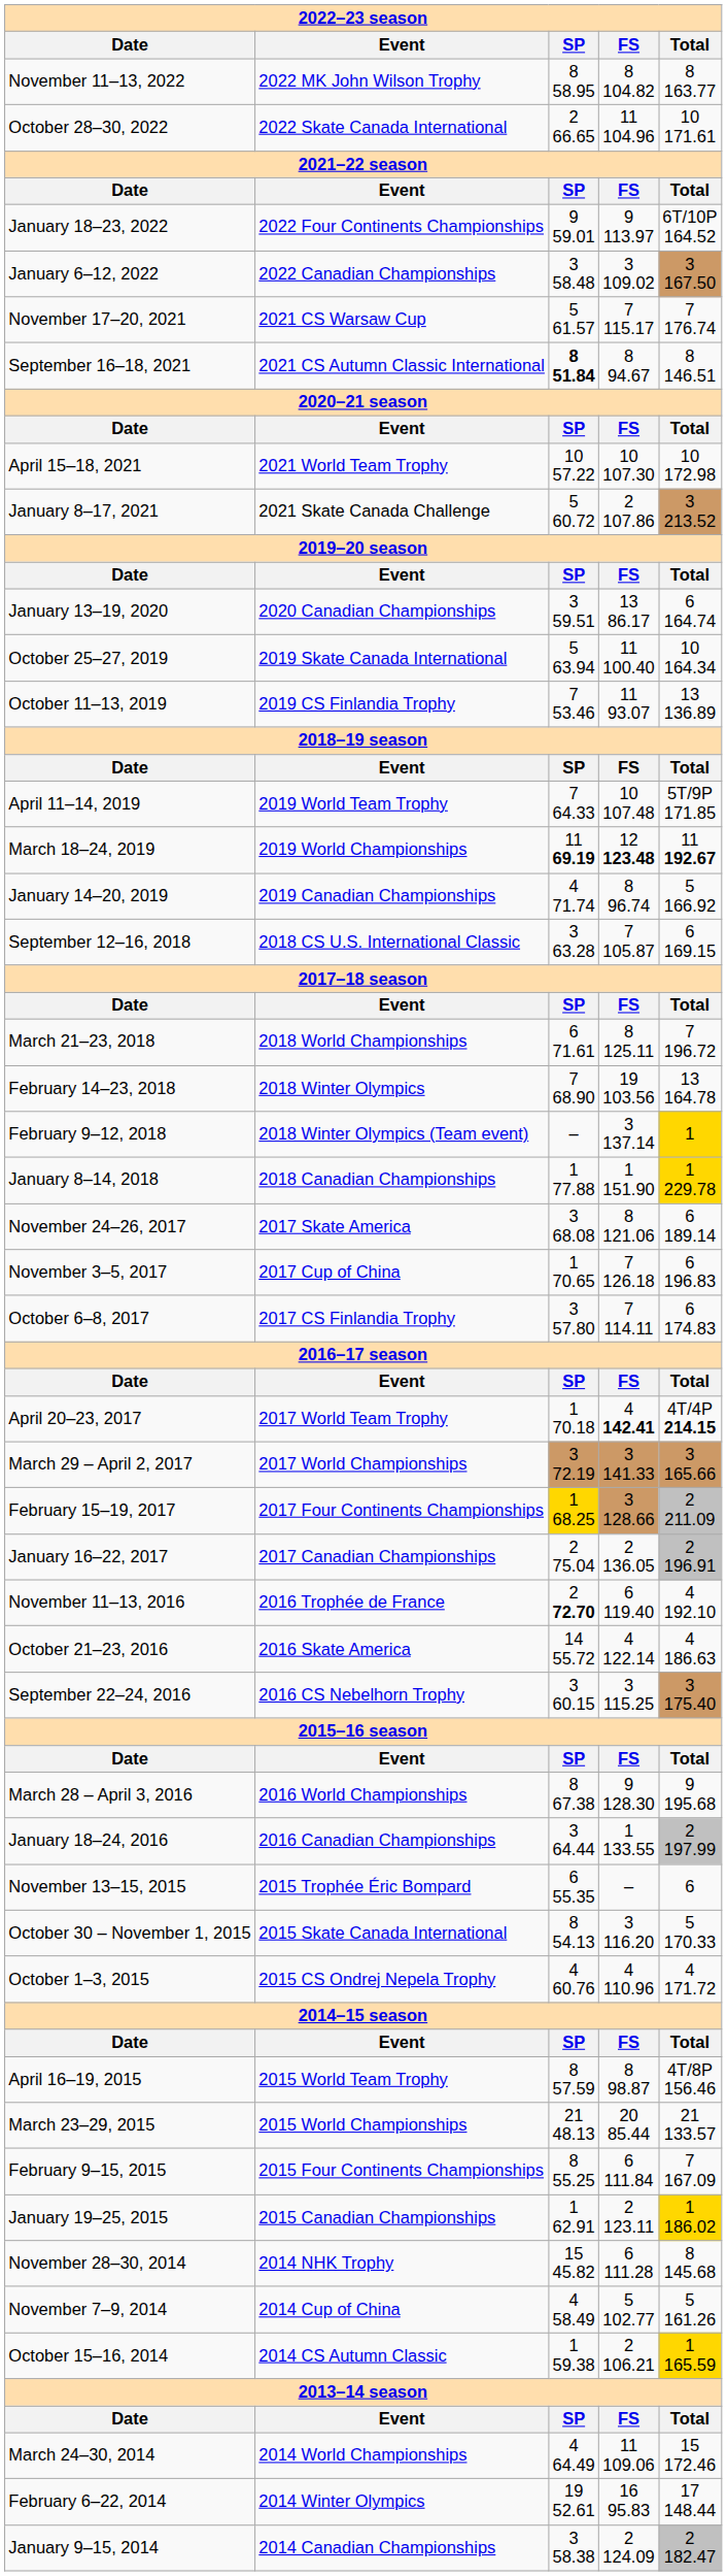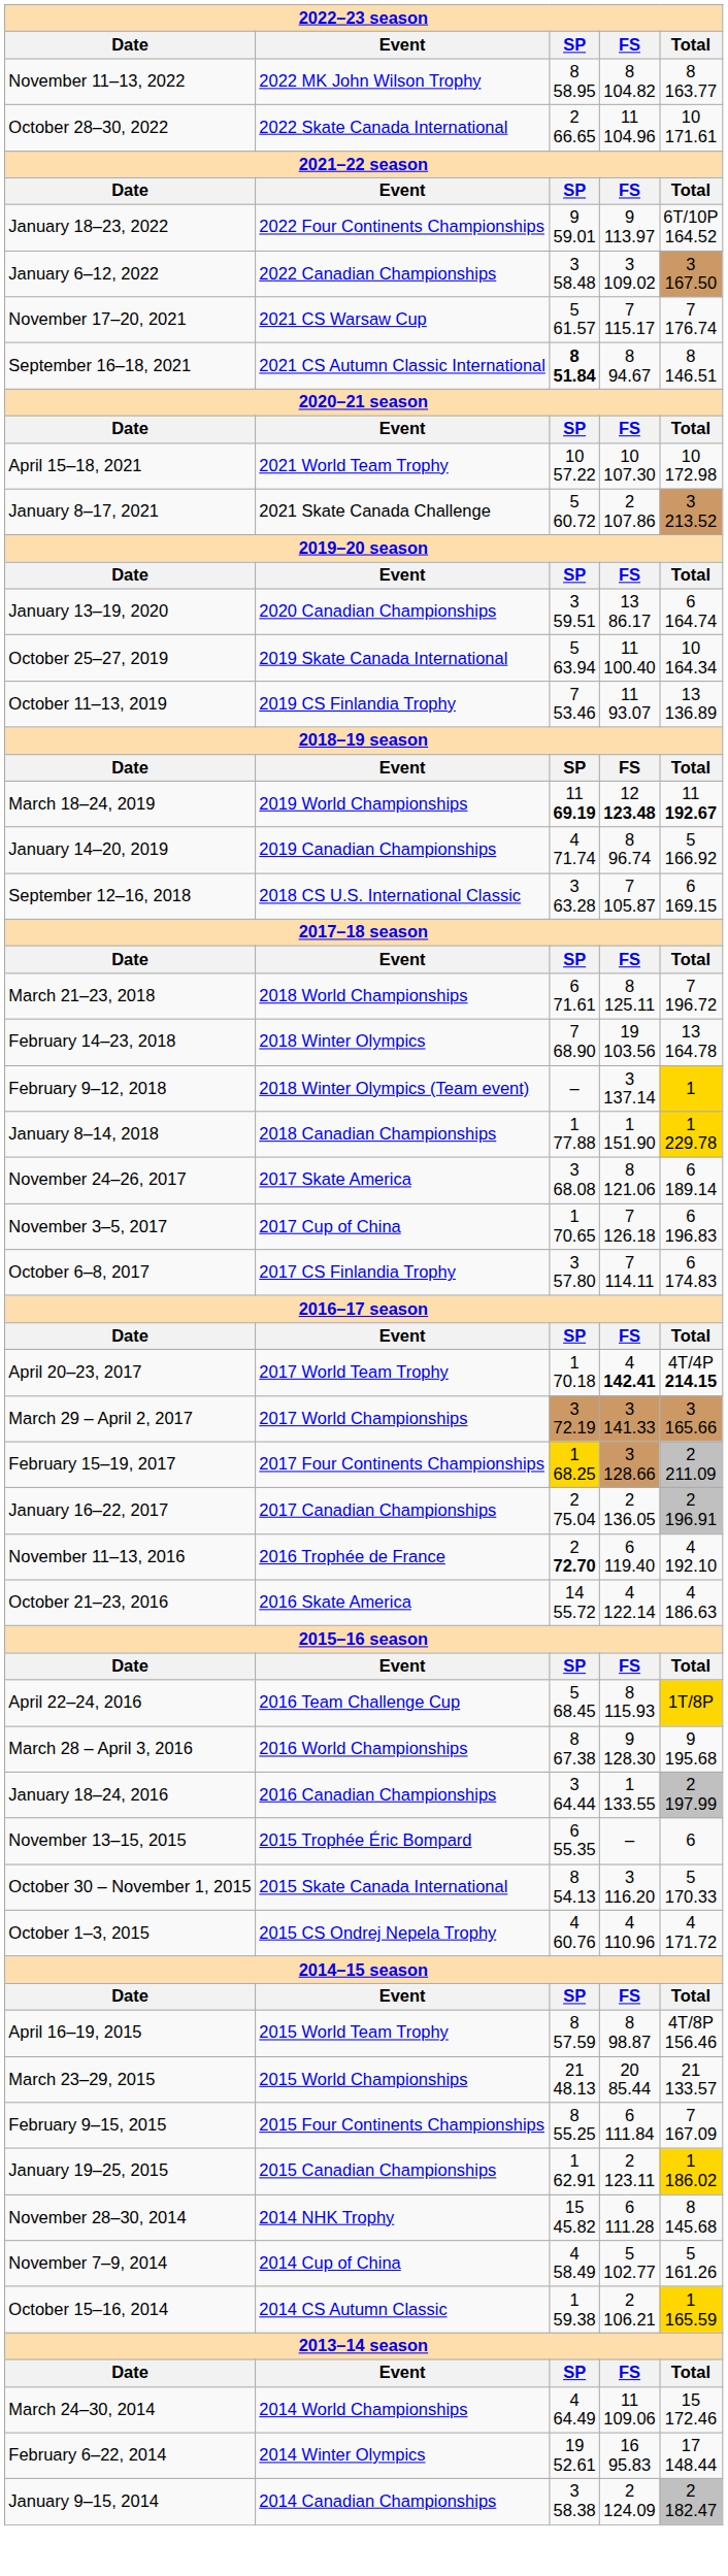- row: April 11–14, 2019 | 2019 World Team Trophy | 7 64.33 | 10 107.48 | 5T/9P 171.85
- row: September 22–24, 2016 | 2016 CS Nebelhorn Trophy | 3 60.15 | 3 115.25 | 3 175.40
+ row: April 22–24, 2016 | 2016 Team Challenge Cup | 5 68.45 | 8 115.93 | 1T/8P
